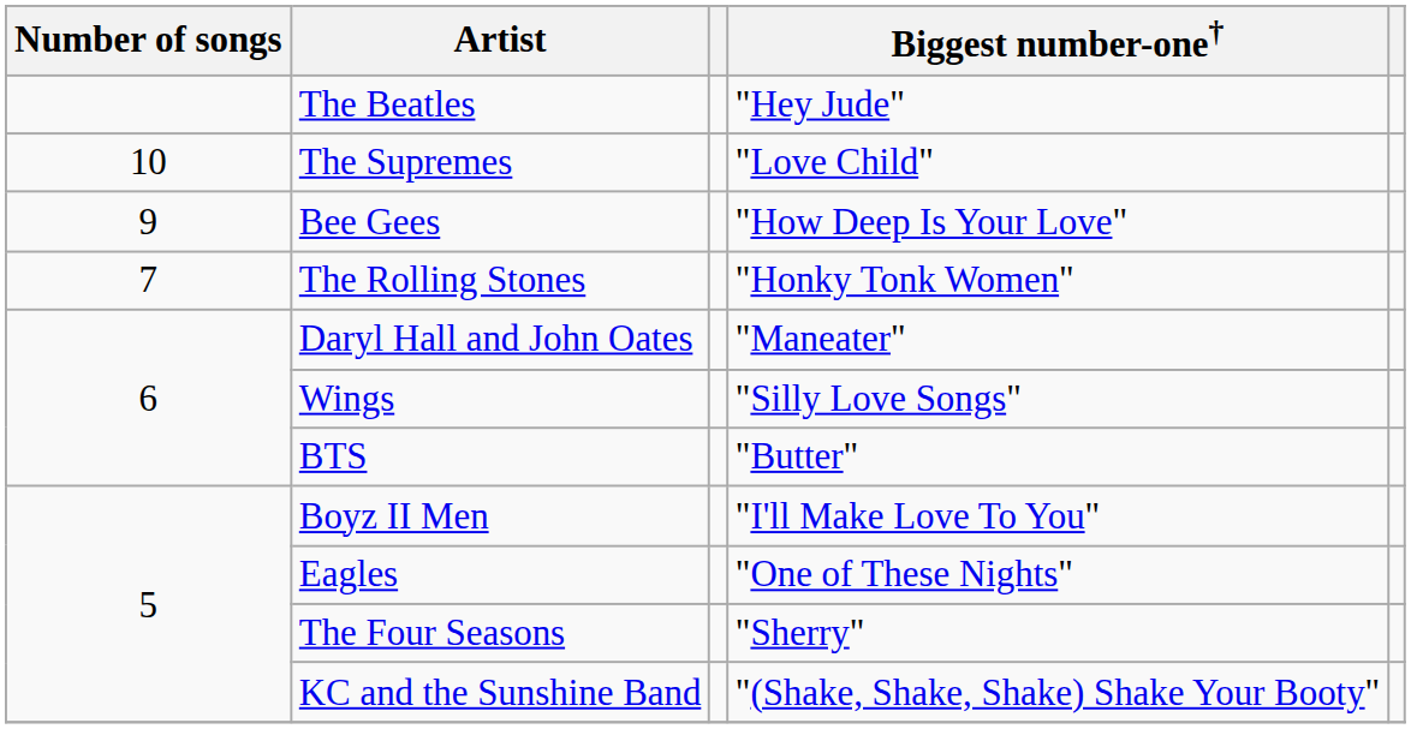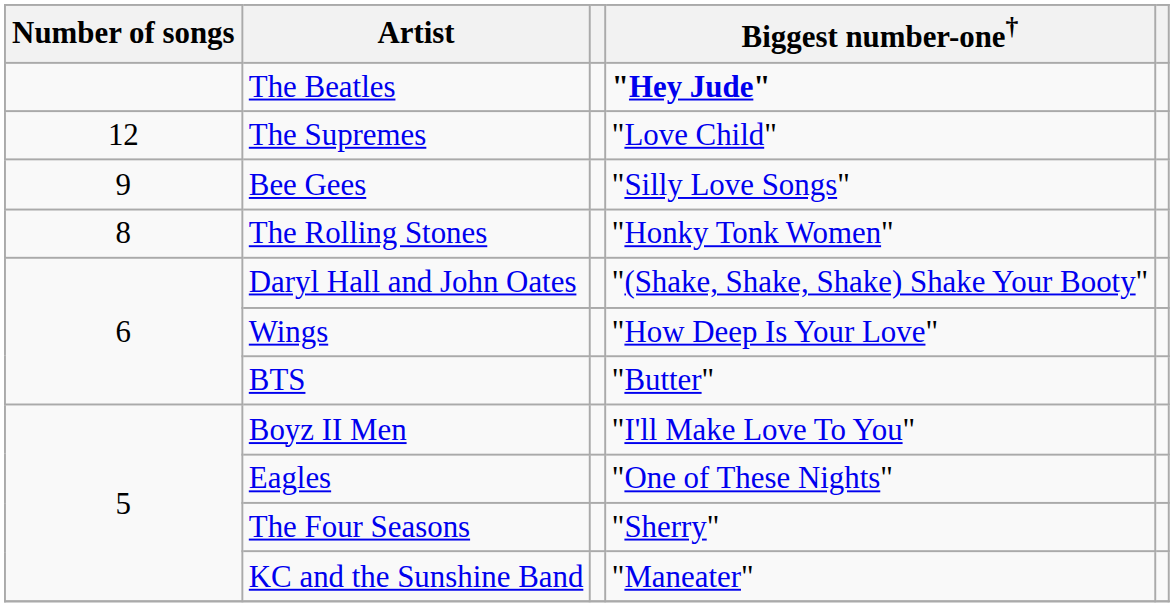The Beatles | Biggest number-one†: normal -> bold
The Supremes | Number of songs: 10 -> 12
Bee Gees | Biggest number-one†: "How Deep Is Your Love" -> "Silly Love Songs"
The Rolling Stones | Number of songs: 7 -> 8
Daryl Hall and John Oates | Biggest number-one†: "Maneater" -> "(Shake, Shake, Shake) Shake Your Booty"
Wings | Biggest number-one†: "Silly Love Songs" -> "How Deep Is Your Love"
KC and the Sunshine Band | Biggest number-one†: "(Shake, Shake, Shake) Shake Your Booty" -> "Maneater"
